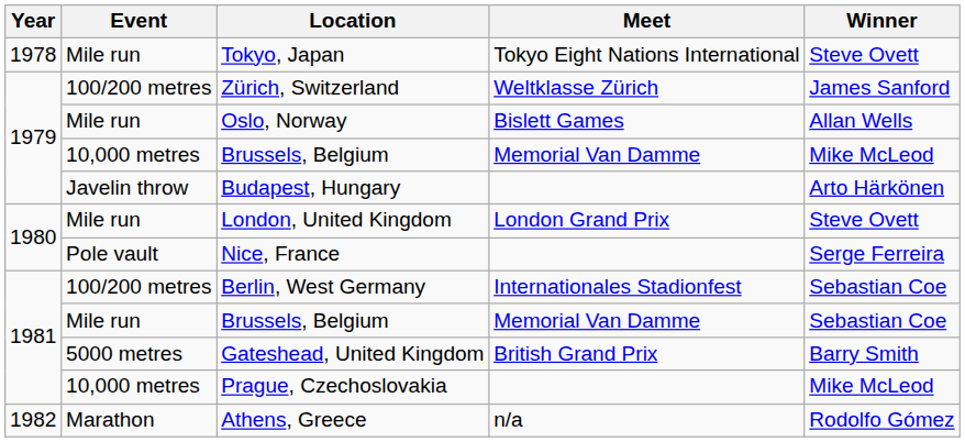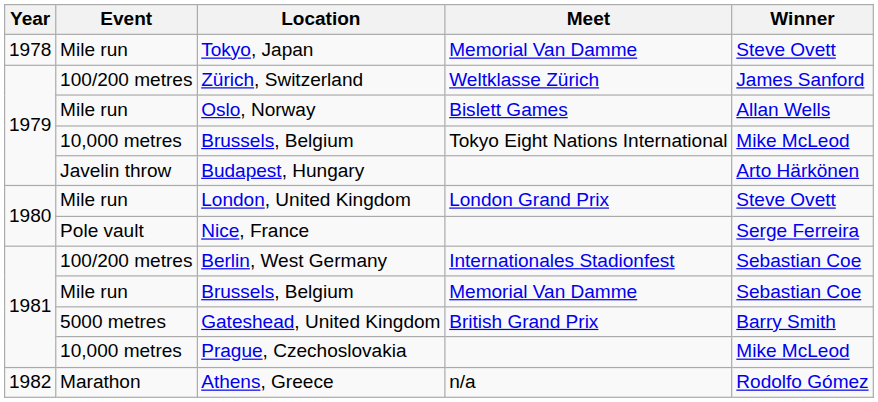Tokyo, Japan | Meet: Tokyo Eight Nations International -> Memorial Van Damme
10,000 metres / Brussels, Belgium | Meet: Memorial Van Damme -> Tokyo Eight Nations International
